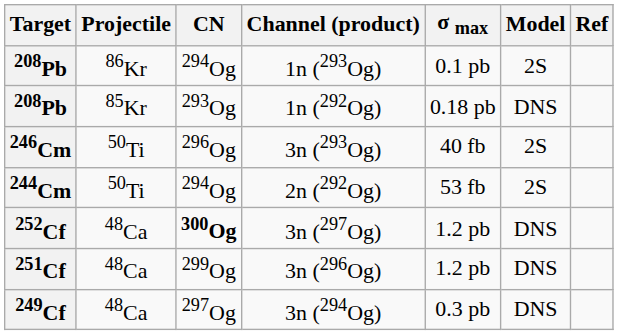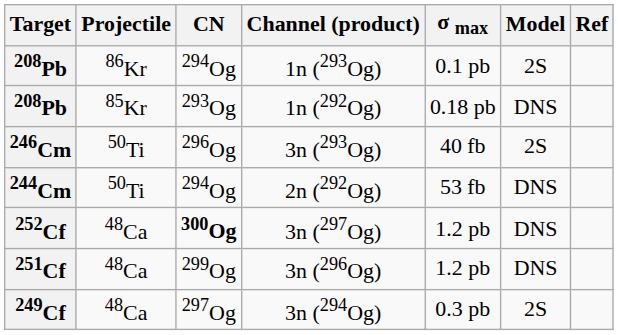2n (292Og) | Model: 2S -> DNS
3n (294Og) | Model: DNS -> 2S
